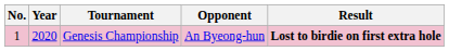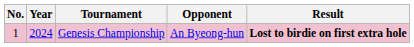Genesis Championship | Year: 2020 -> 2024
